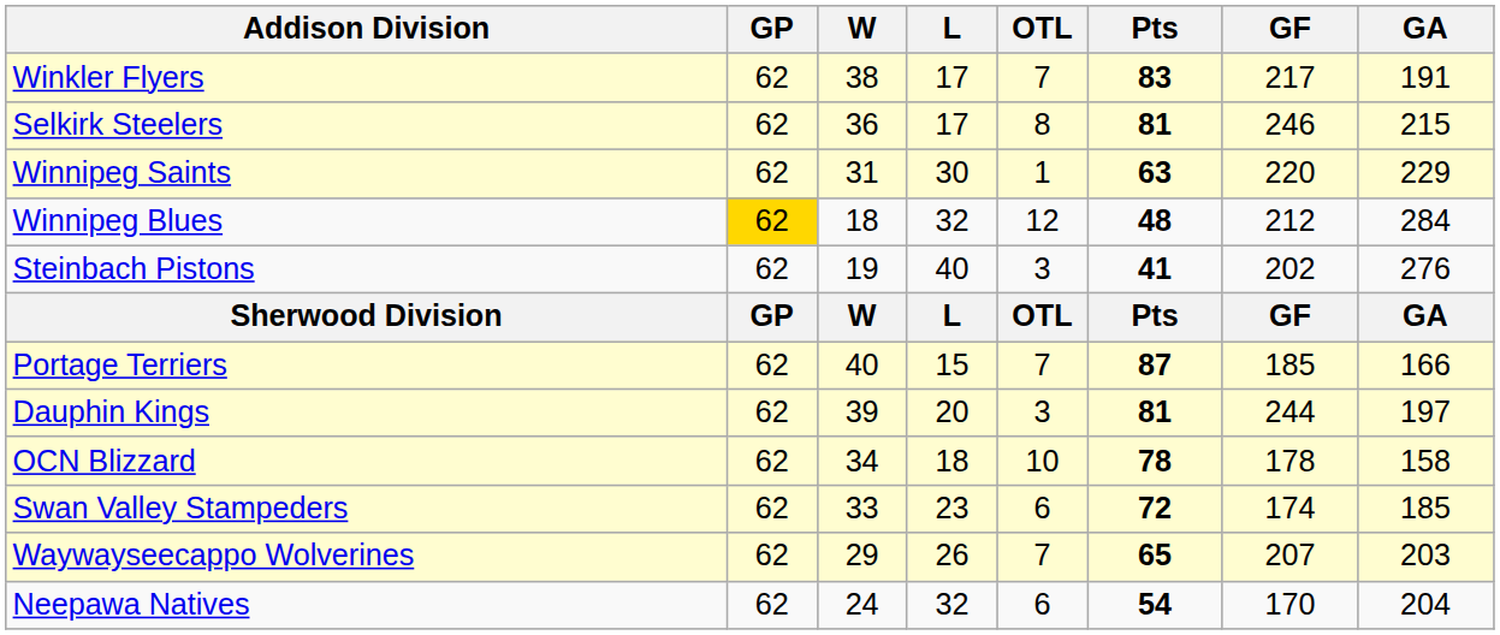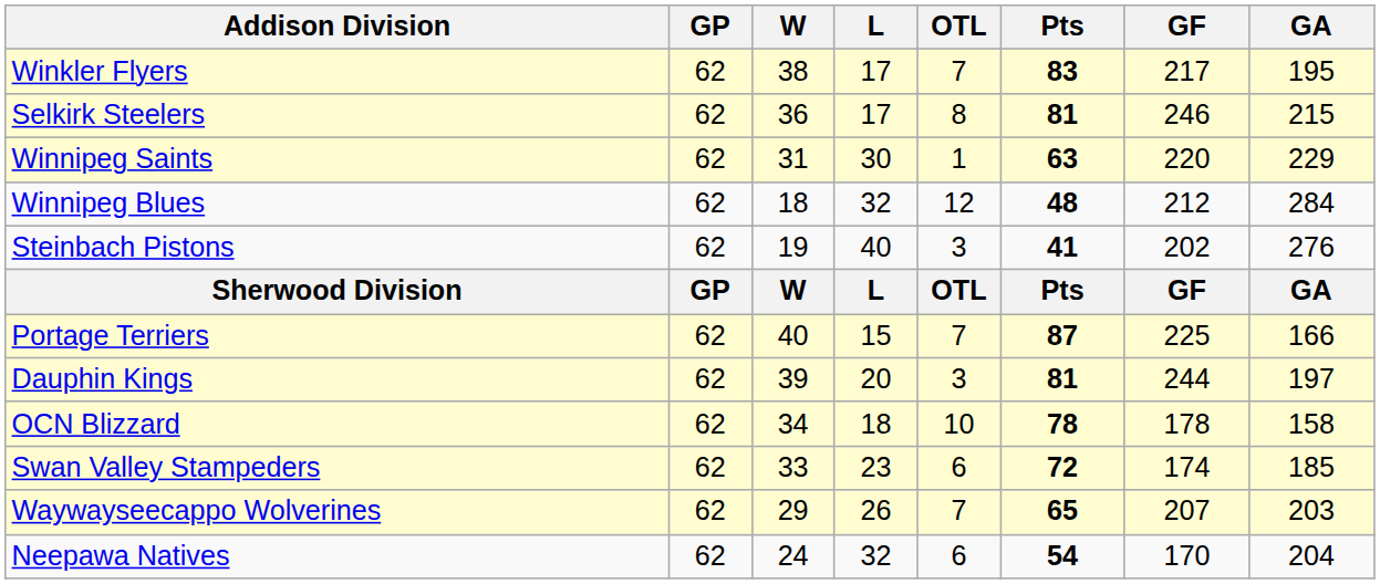Winkler Flyers | GA: 191 -> 195
Winnipeg Blues | GP: gold background -> no background
Portage Terriers | GF: 185 -> 225
